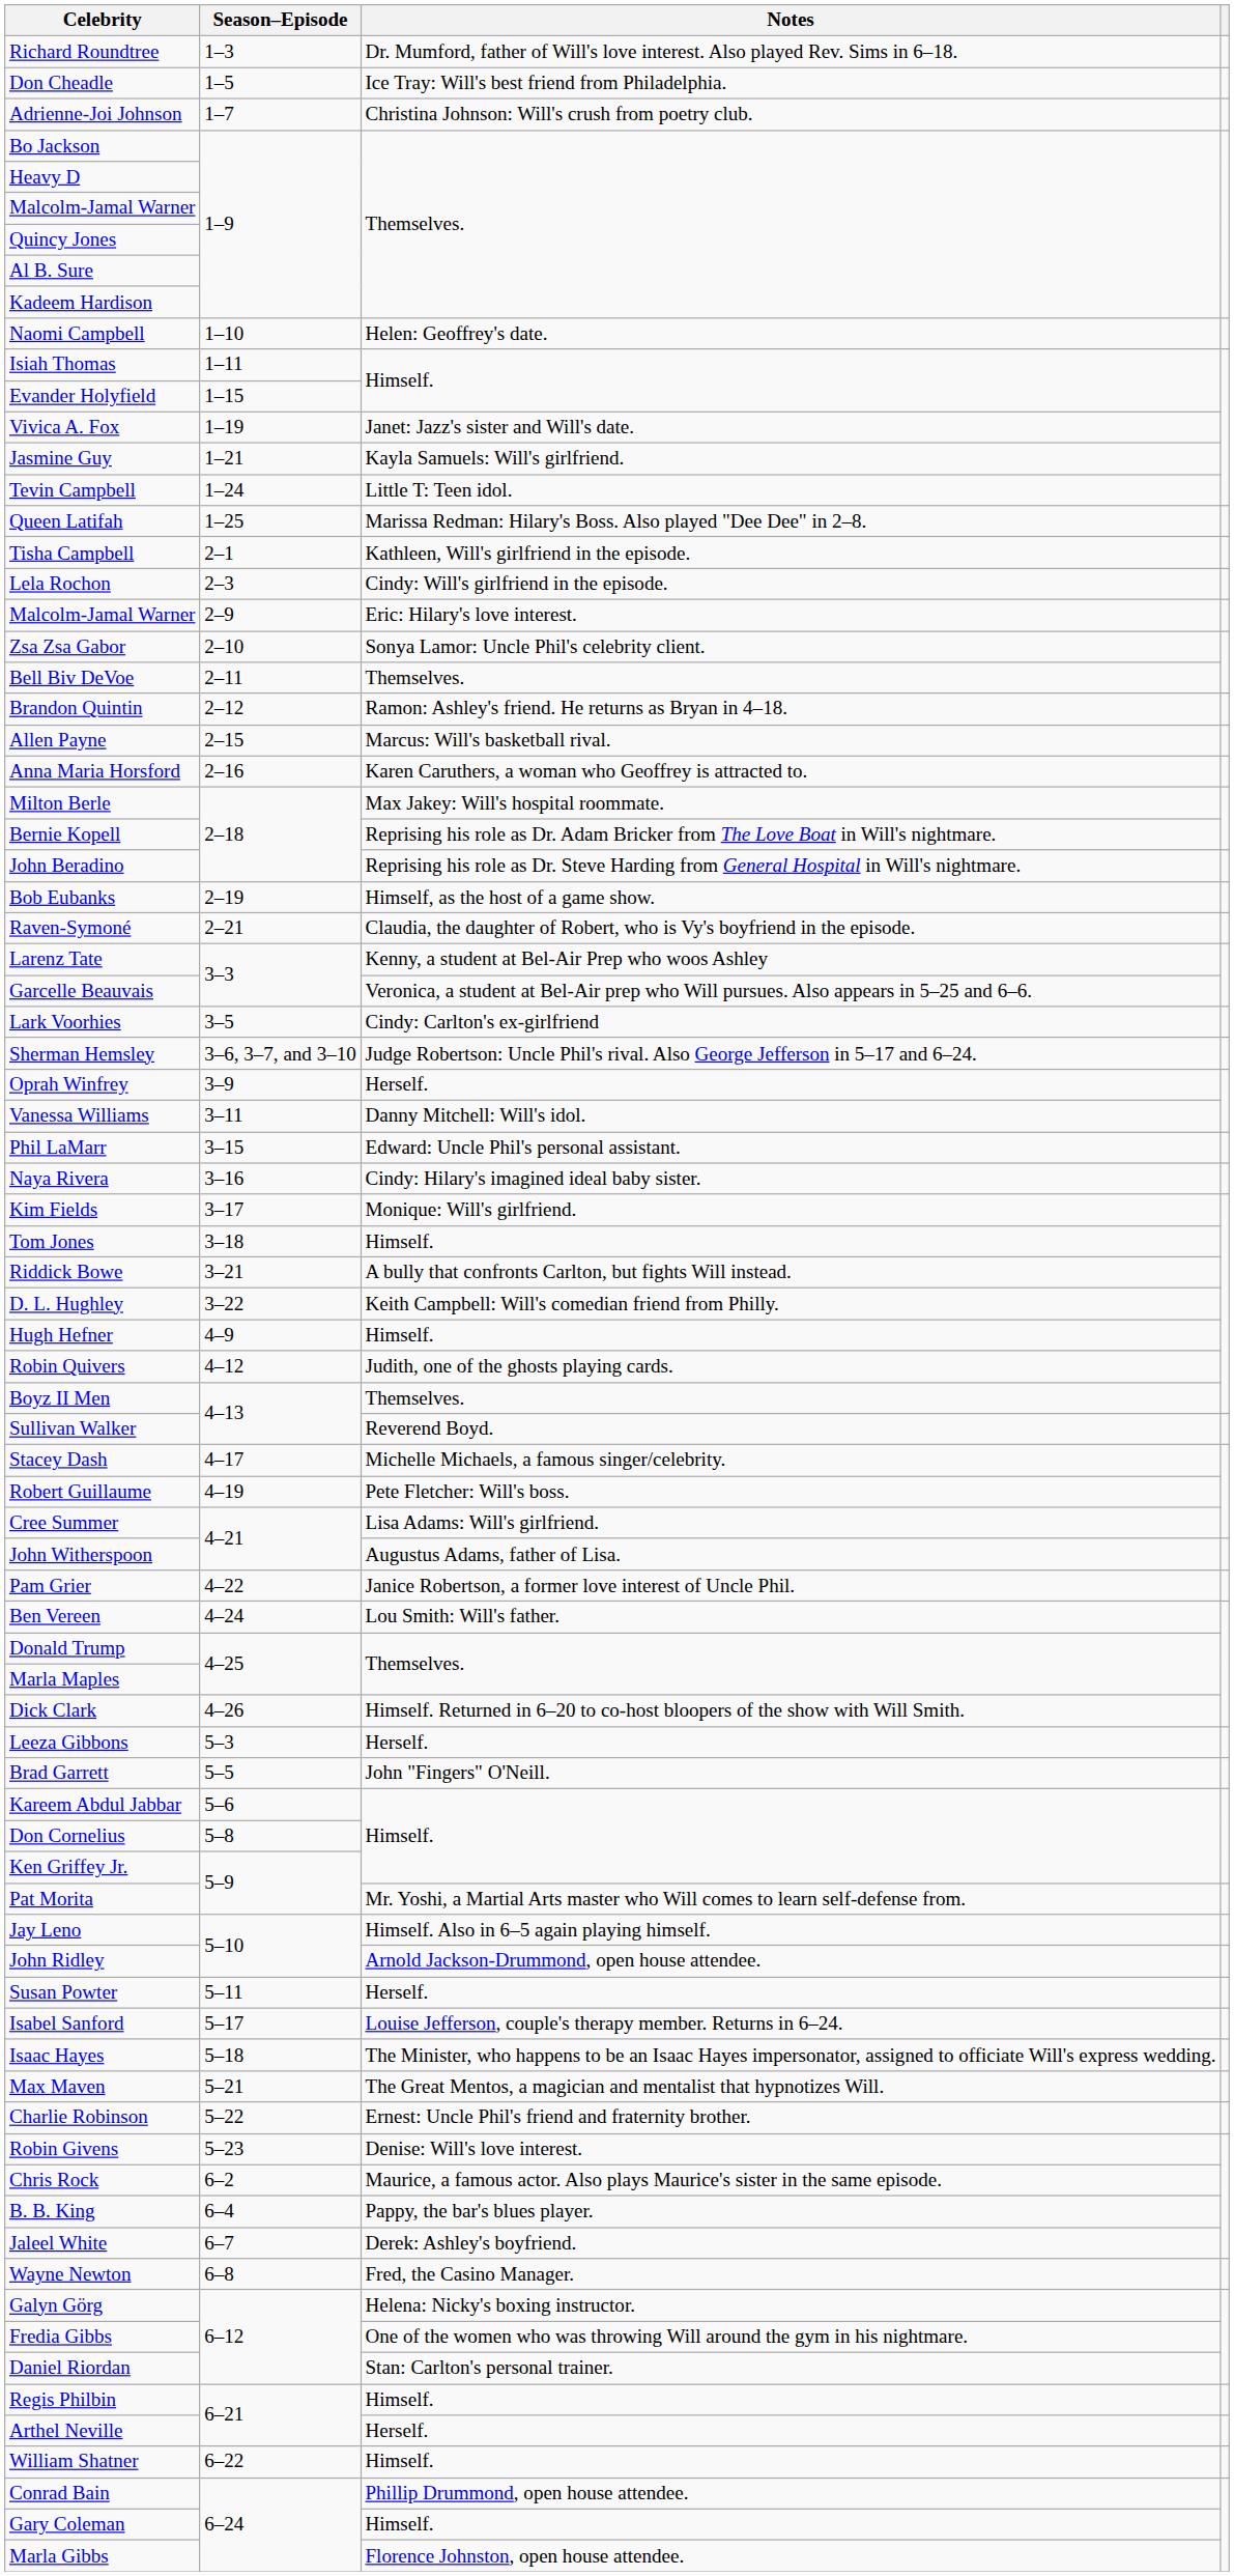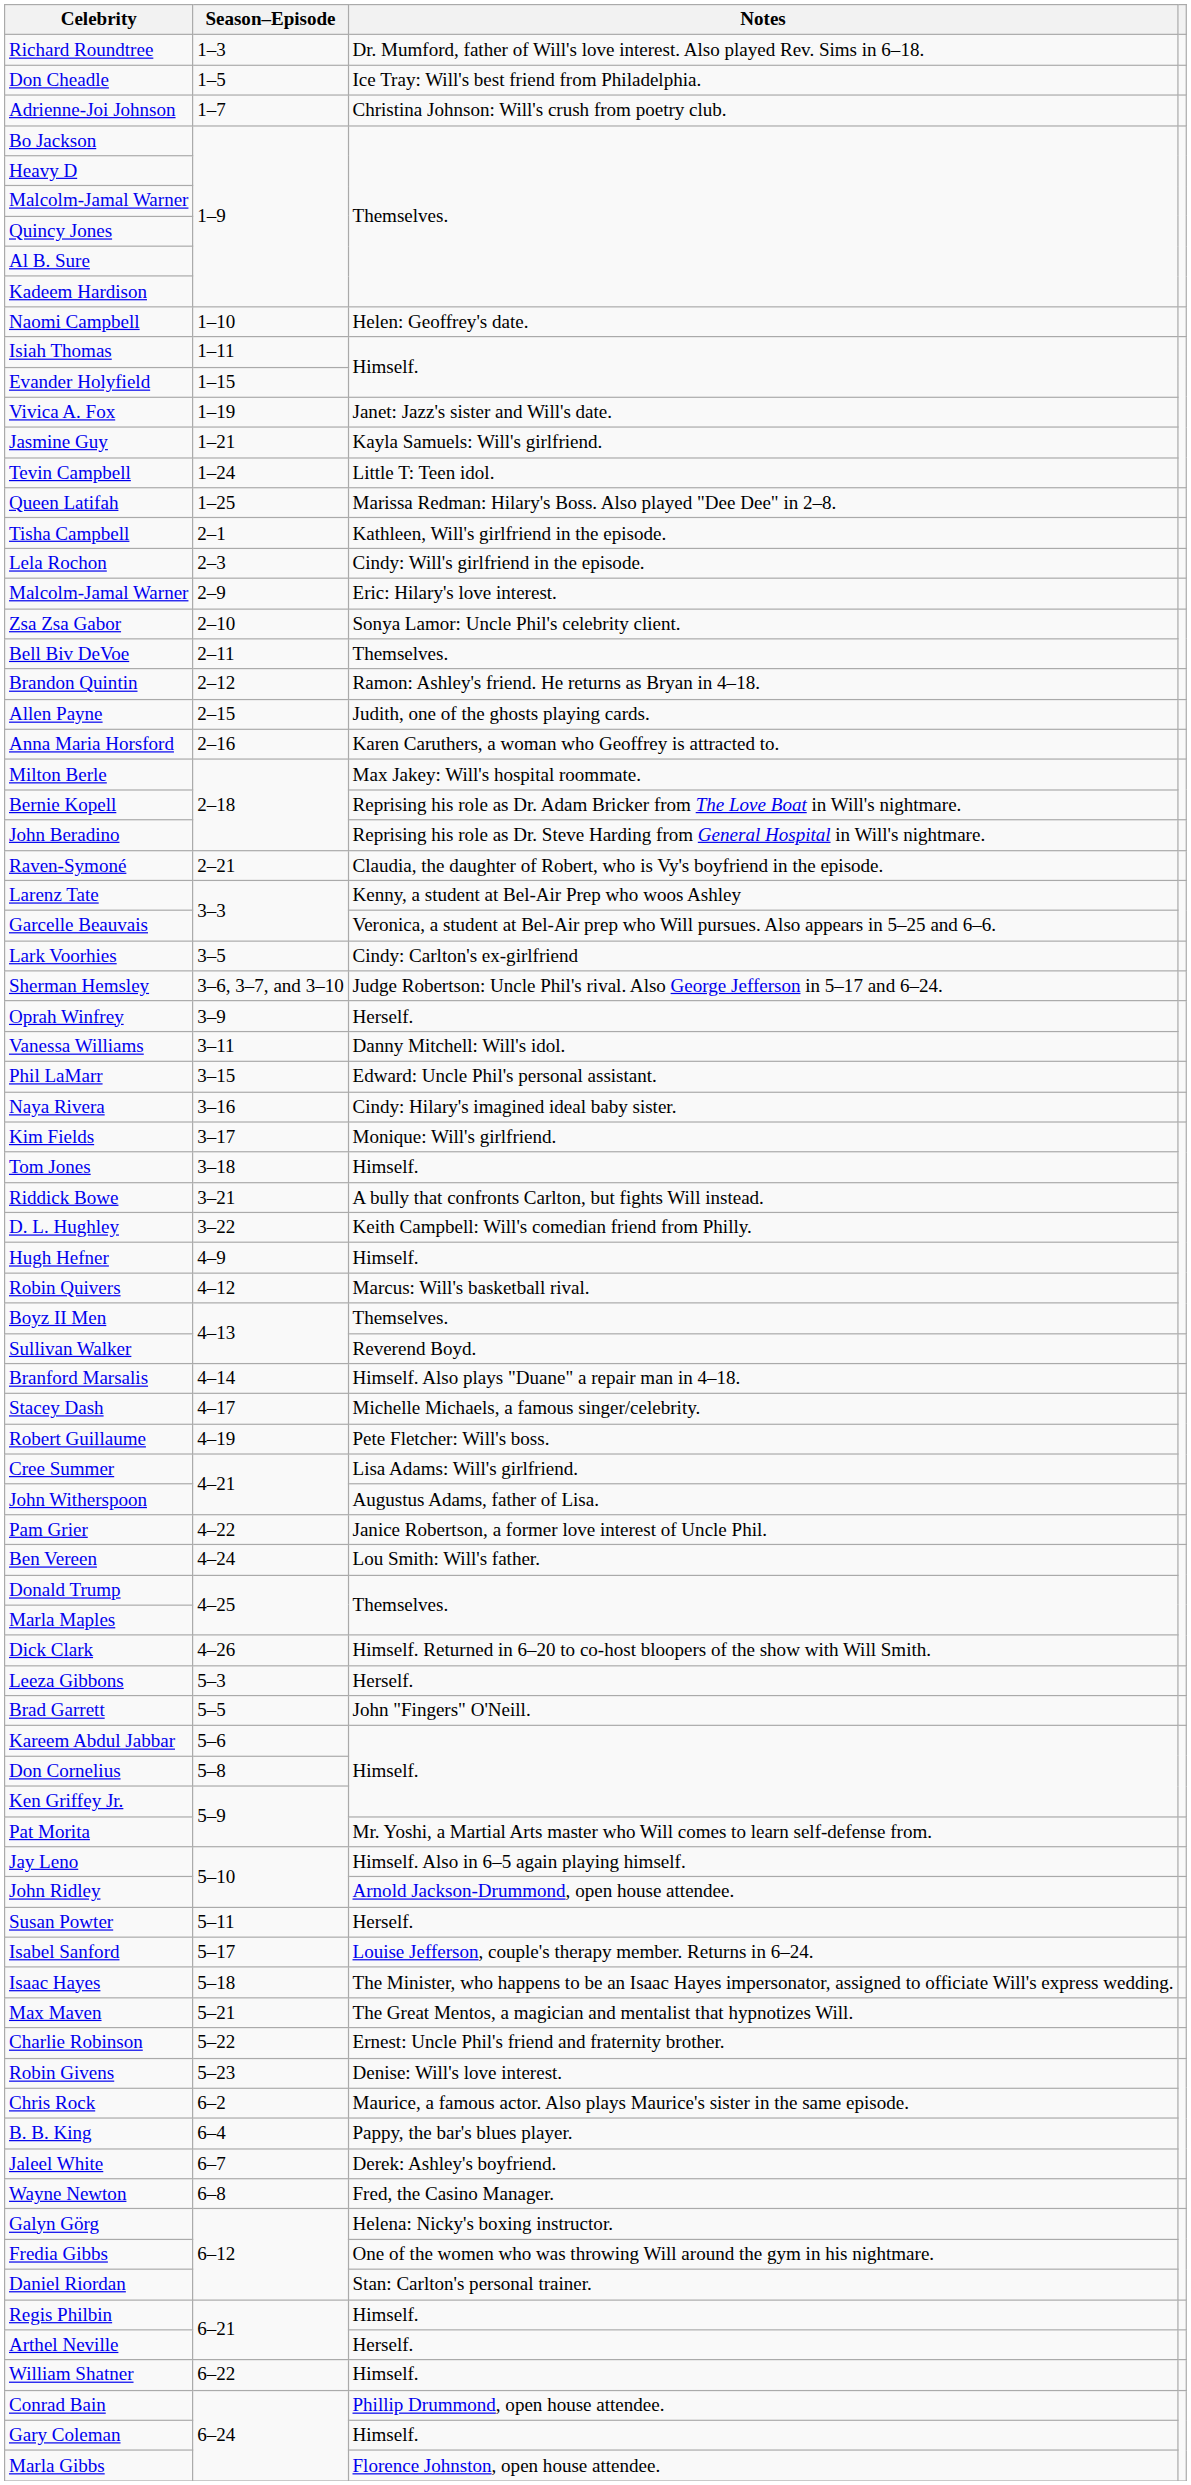Allen Payne | Notes: Marcus: Will's basketball rival. -> Judith, one of the ghosts playing cards.
- row: Bob Eubanks | 2–19 | Himself, as the host of a game show.
Robin Quivers | Notes: Judith, one of the ghosts playing cards. -> Marcus: Will's basketball rival.
+ row: Branford Marsalis | 4–14 | Himself. Also plays "Duane" a repair man in 4–18.
